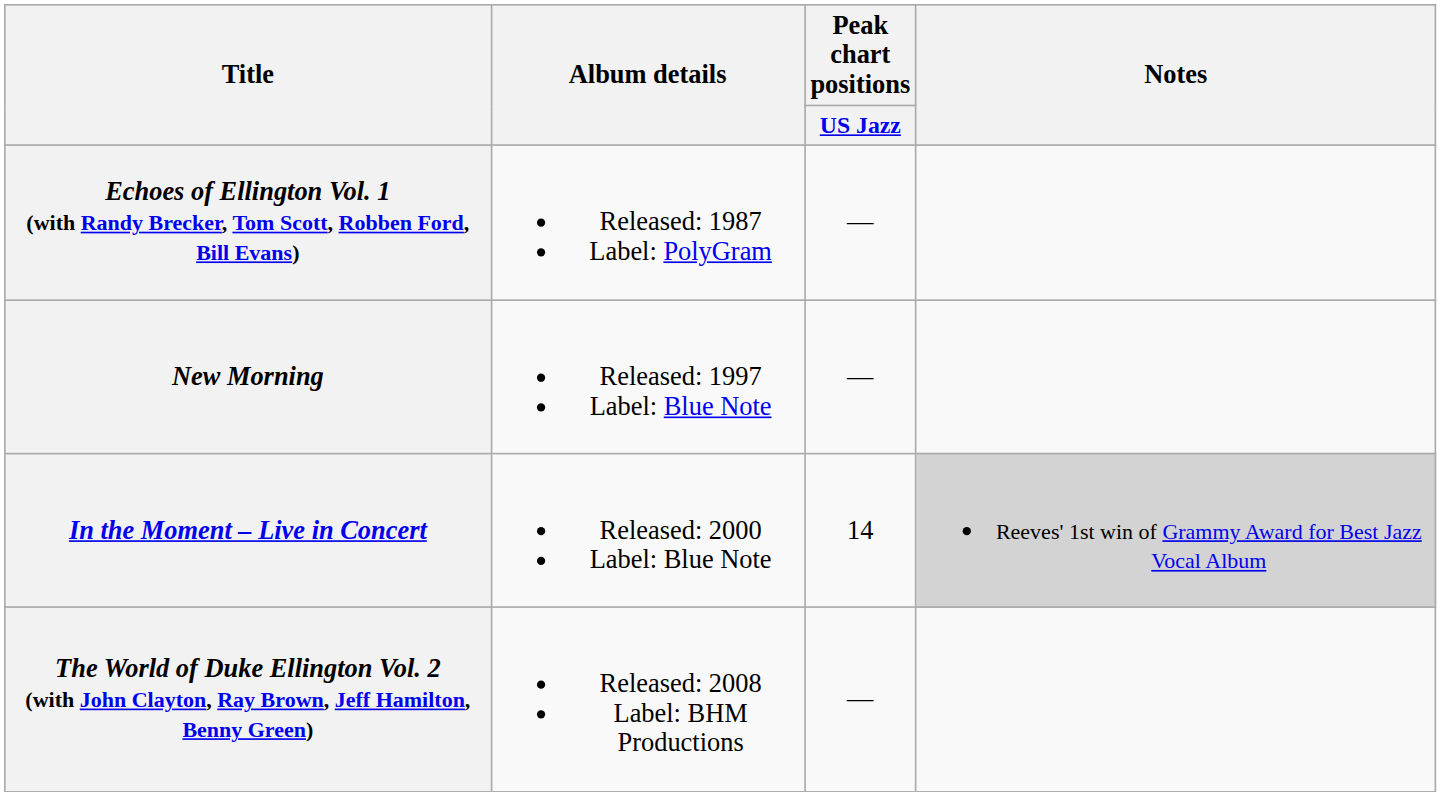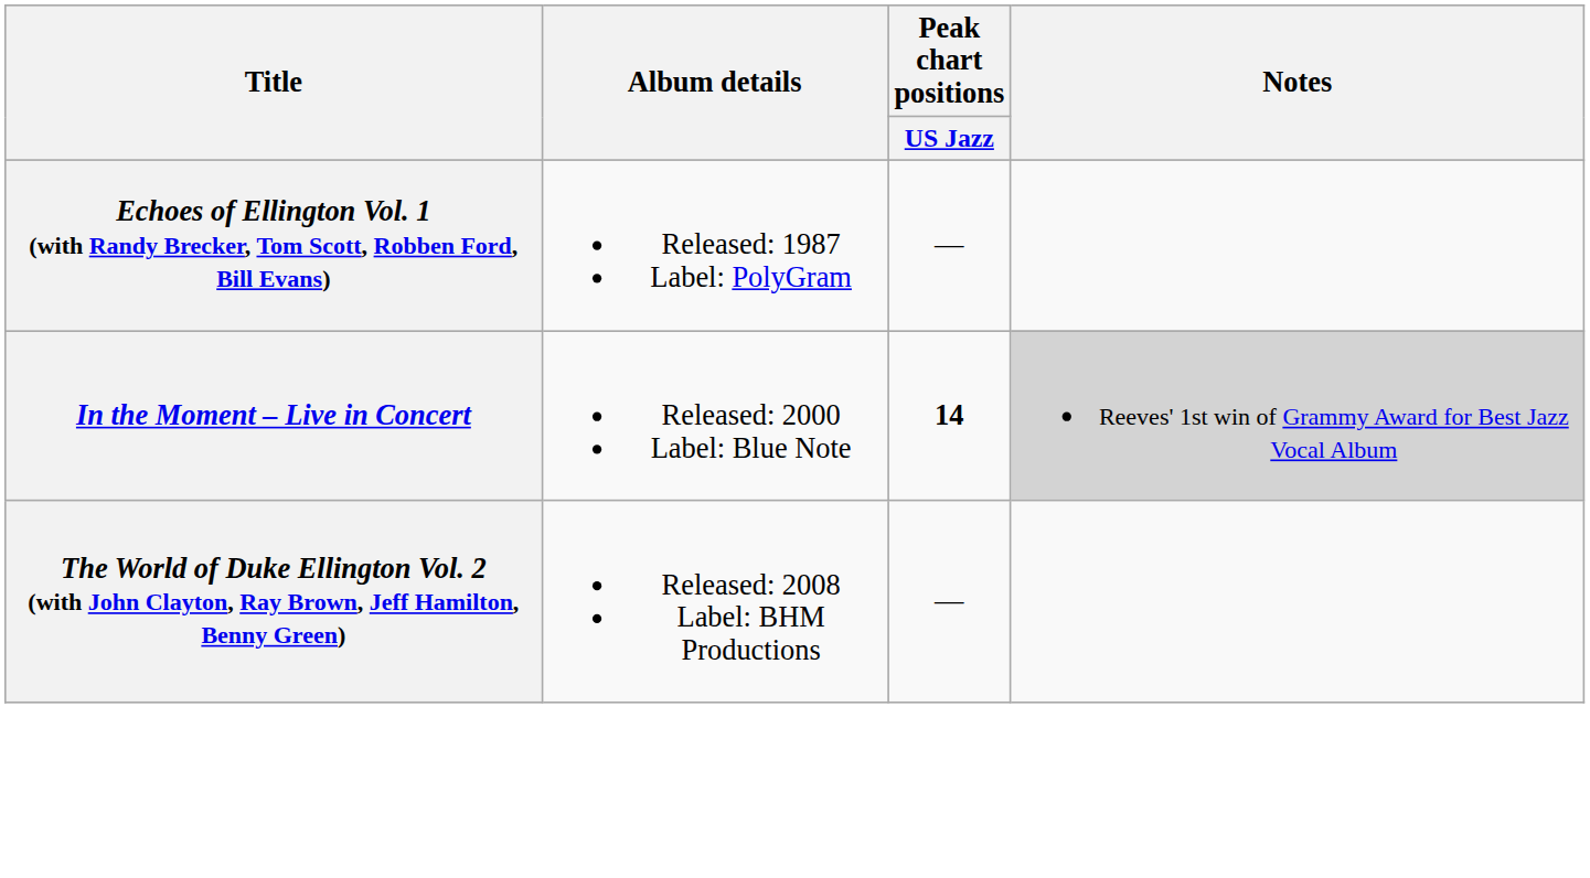- row: New Morning | Released: 1997 Label: Blue Note | —
In the Moment – Live in Concert | Peak chart positions / US Jazz: normal -> bold
